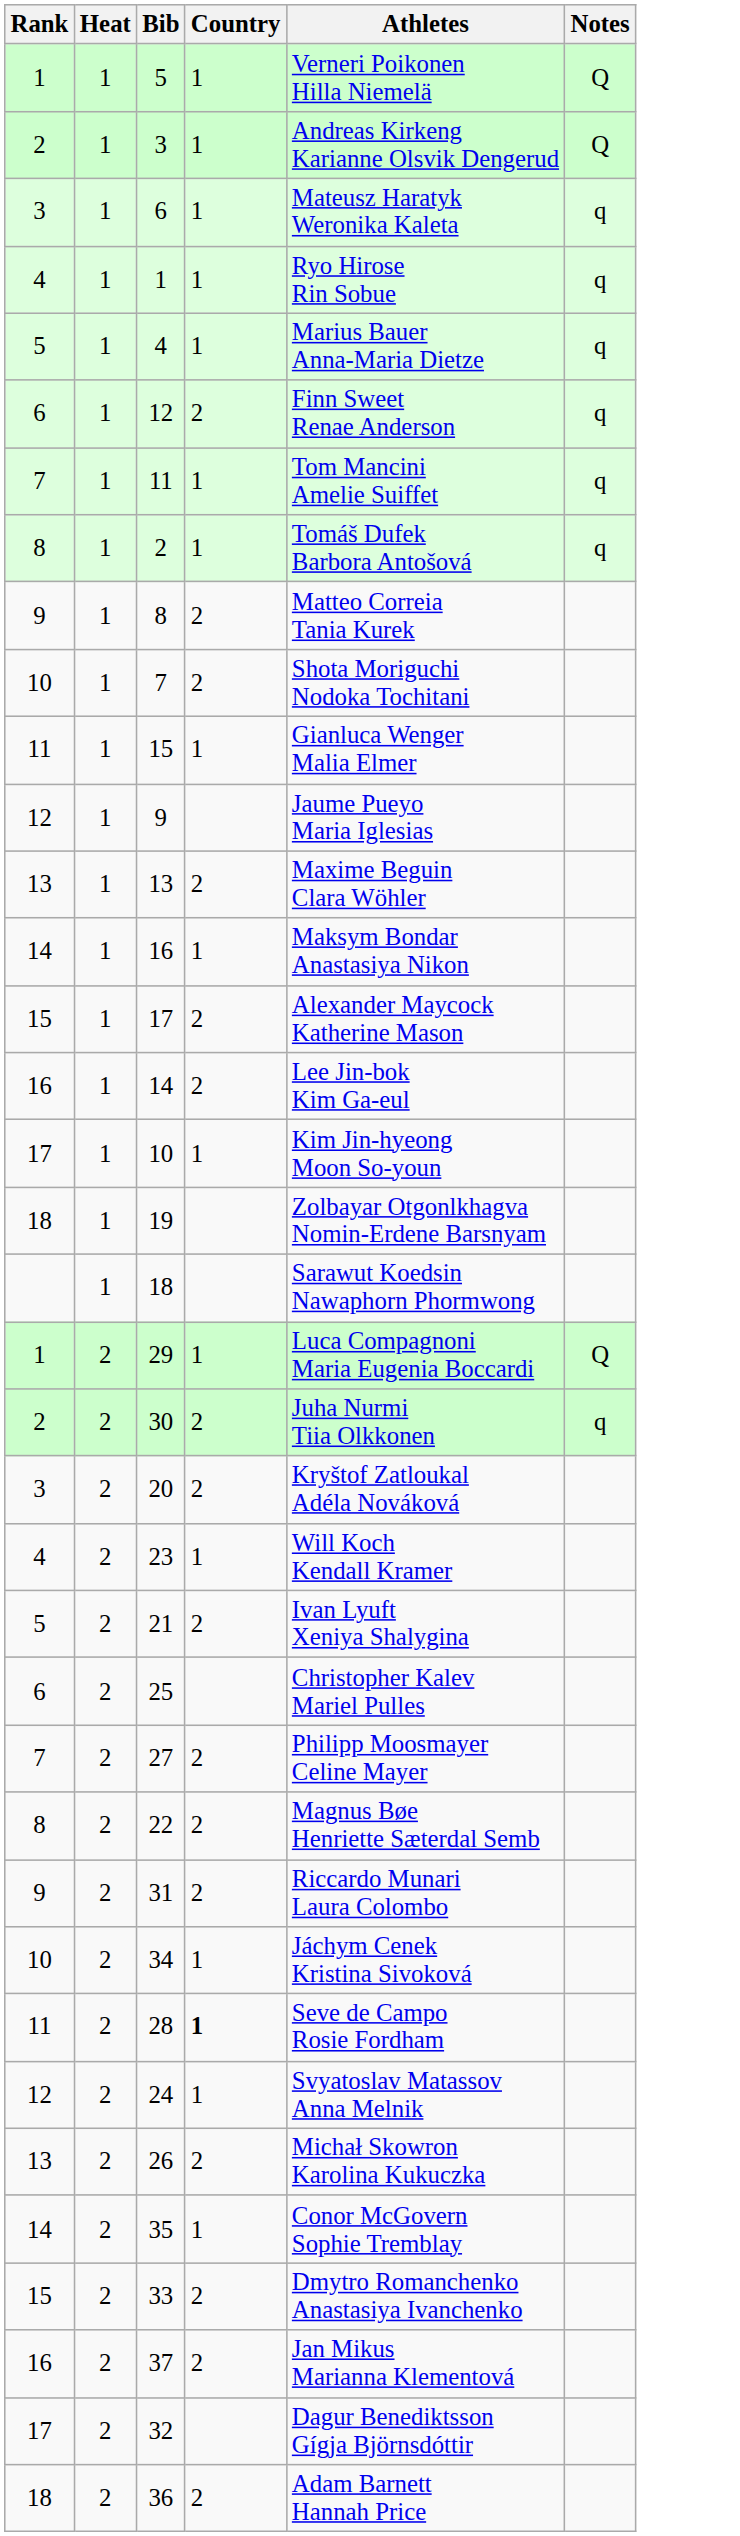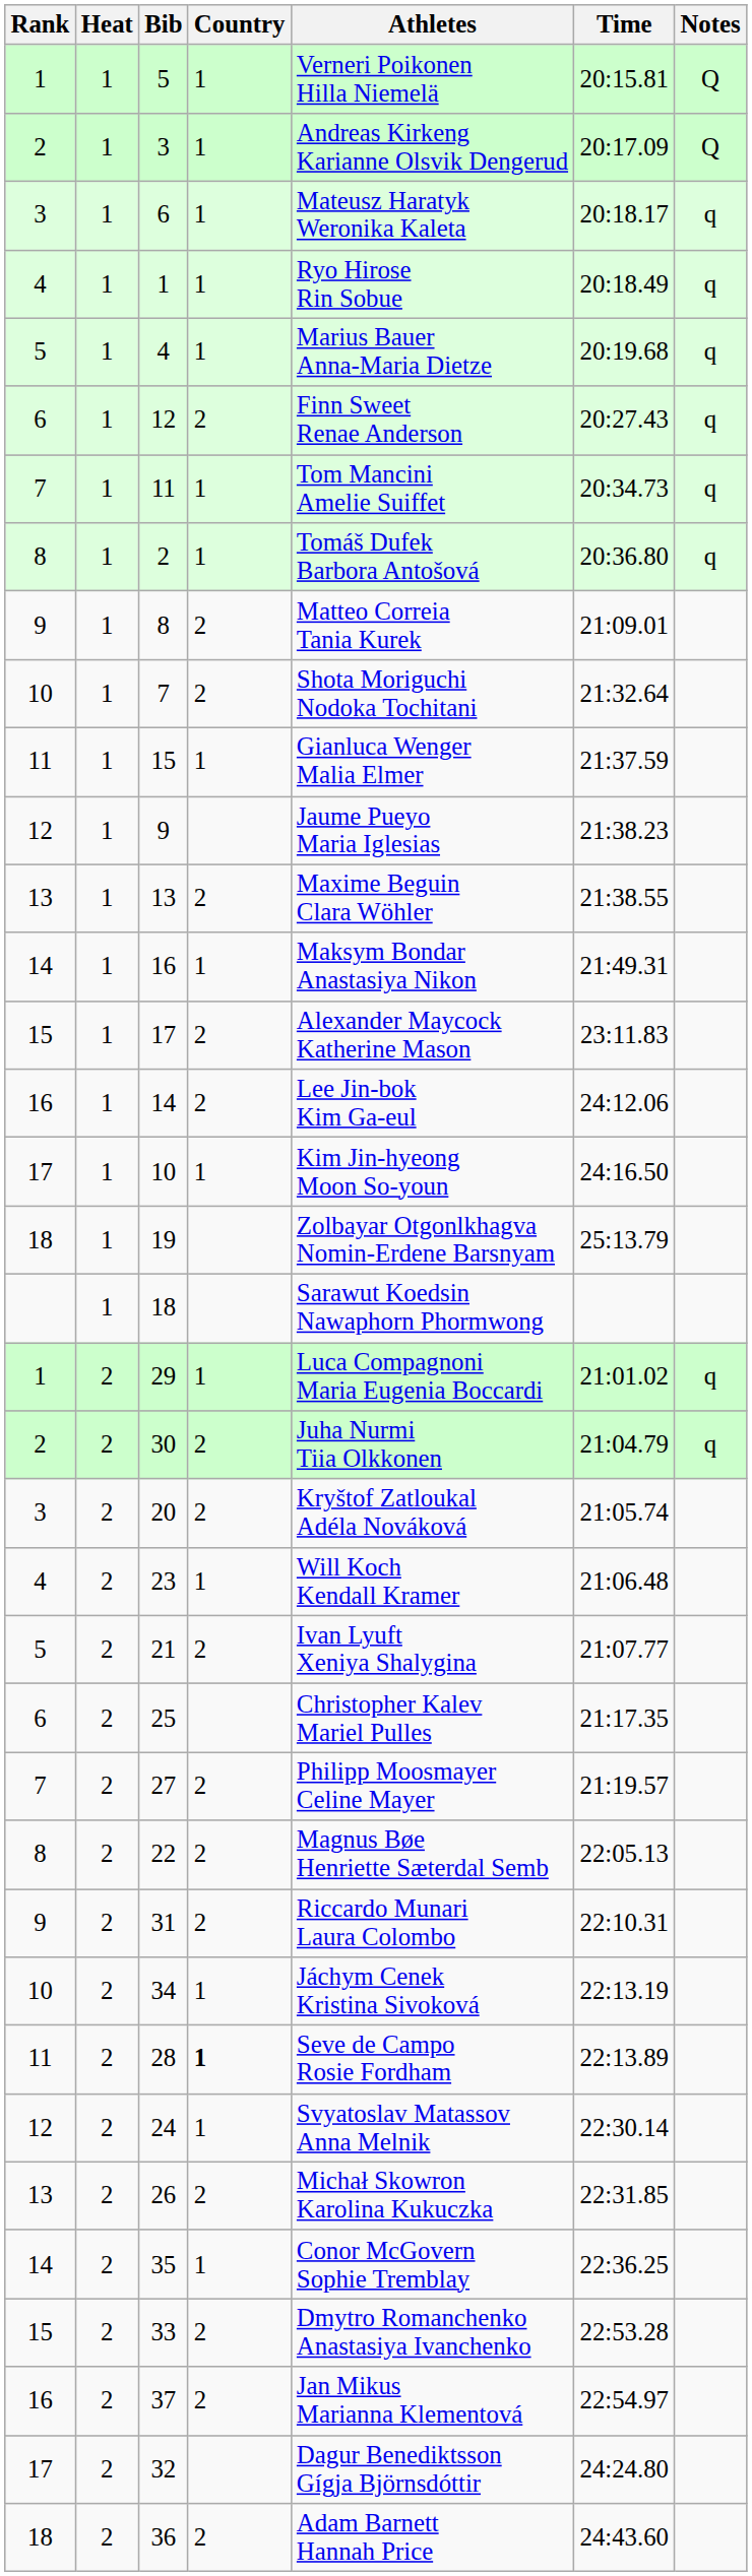+ column: Time | 20:15.81 | 20:17.09 | 20:18.17 | 20:18.49 | 20:19.68 | 20:27.43 | 20:34.73 | 20:36.80 | 21:09.01 | 21:32.64 | 21:37.59 | 21:38.23 | 21:38.55 | 21:49.31 | 23:11.83 | 24:12.06 | 24:16.50 | 25:13.79 | 21:01.02 | 21:04.79 | 21:05.74 | 21:06.48 | 21:07.77 | 21:17.35 | 21:19.57 | 22:05.13 | 22:10.31 | 22:13.19 | 22:13.89 | 22:30.14 | 22:31.85 | 22:36.25 | 22:53.28 | 22:54.97 | 24:24.80 | 24:43.60
29 | Notes: Q -> q
